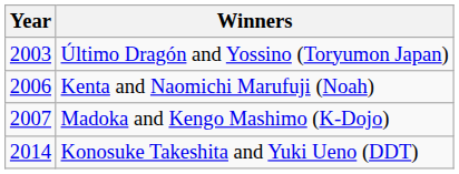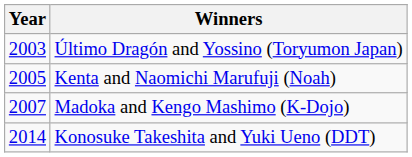Kenta and Naomichi Marufuji (Noah) | Year: 2006 -> 2005
